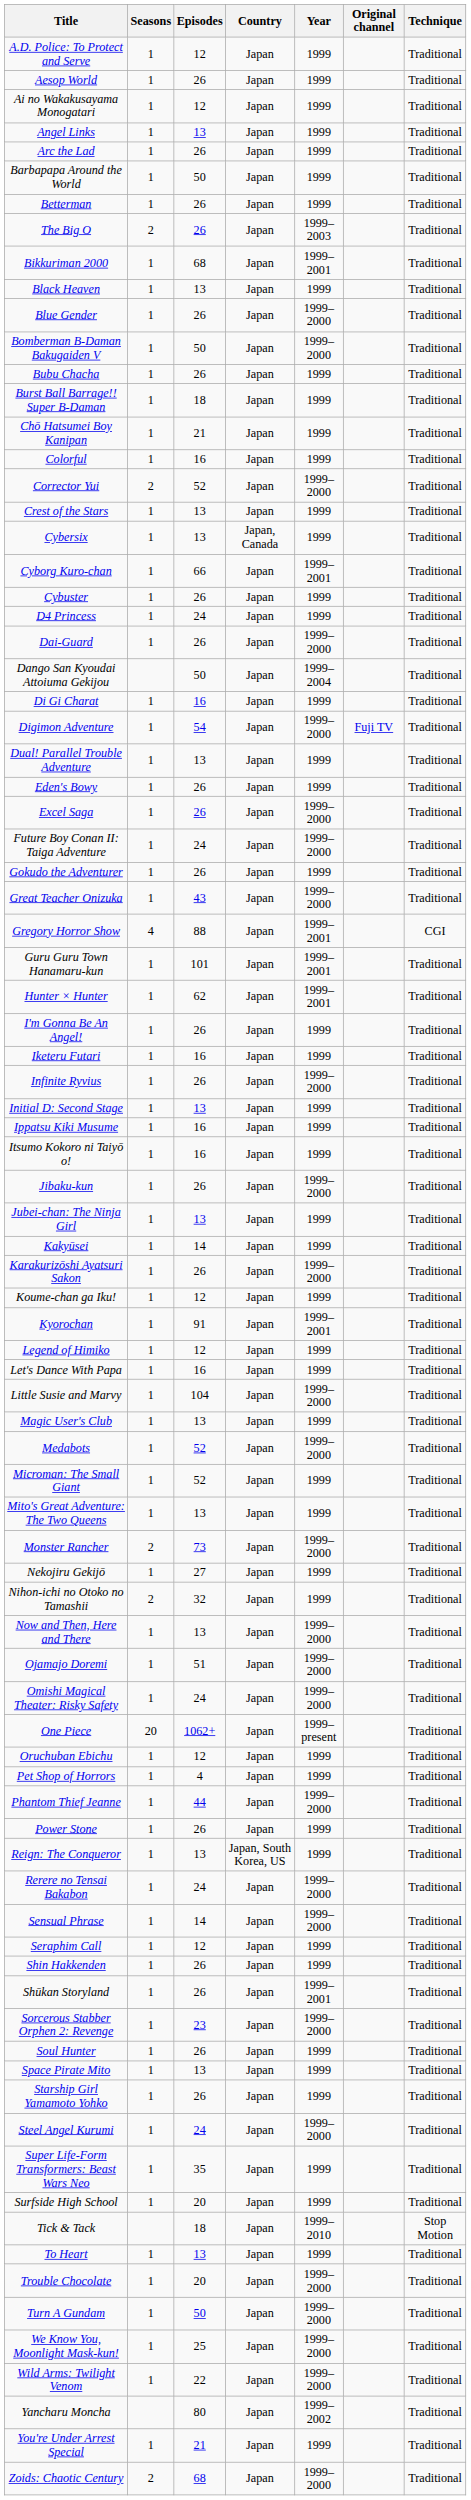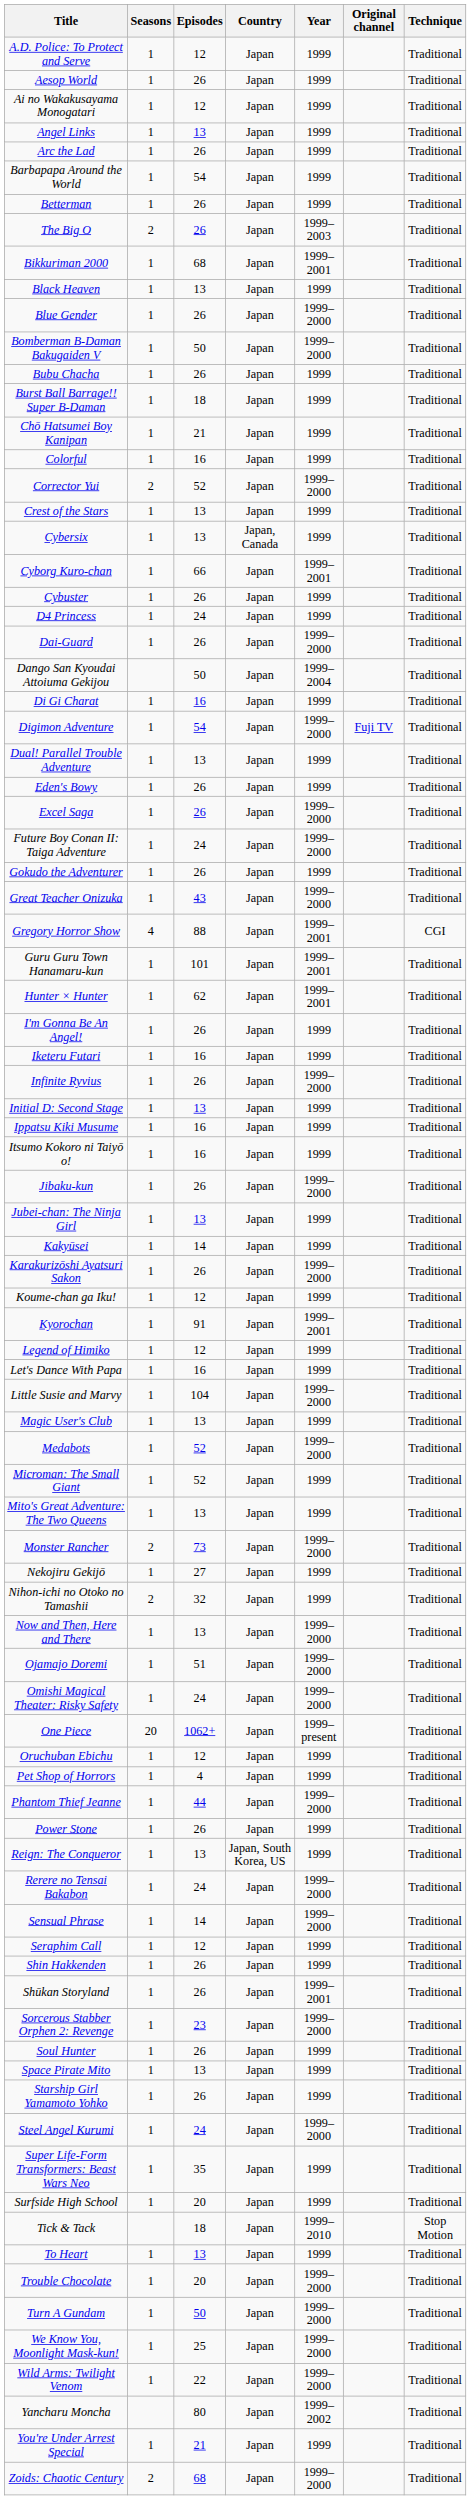Barbapapa Around the World | Episodes: 50 -> 54
